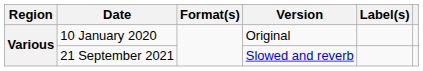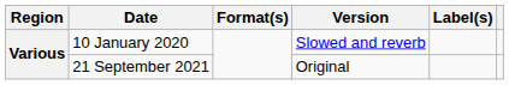10 January 2020 | Version: Original -> Slowed and reverb
21 September 2021 | Version: Slowed and reverb -> Original
